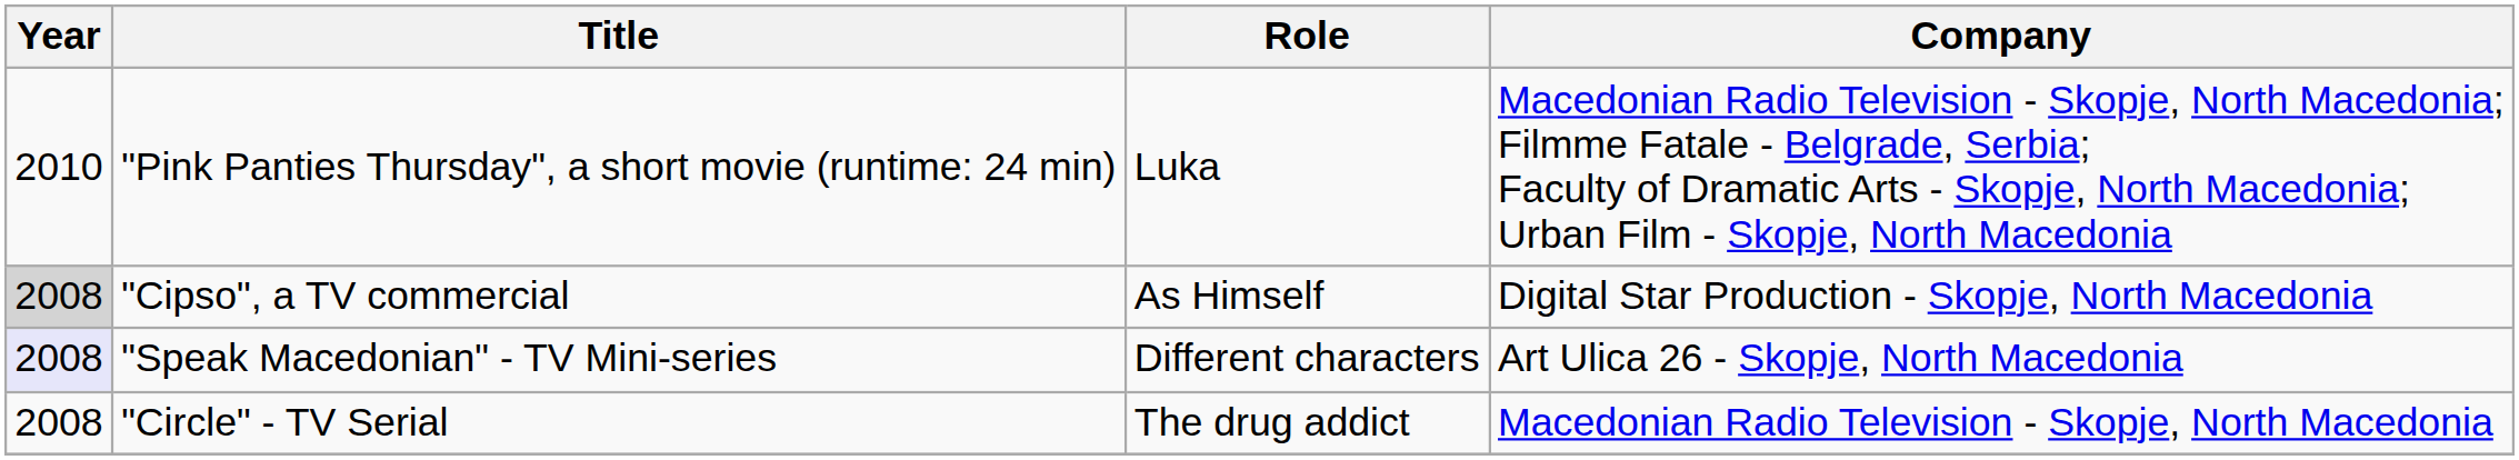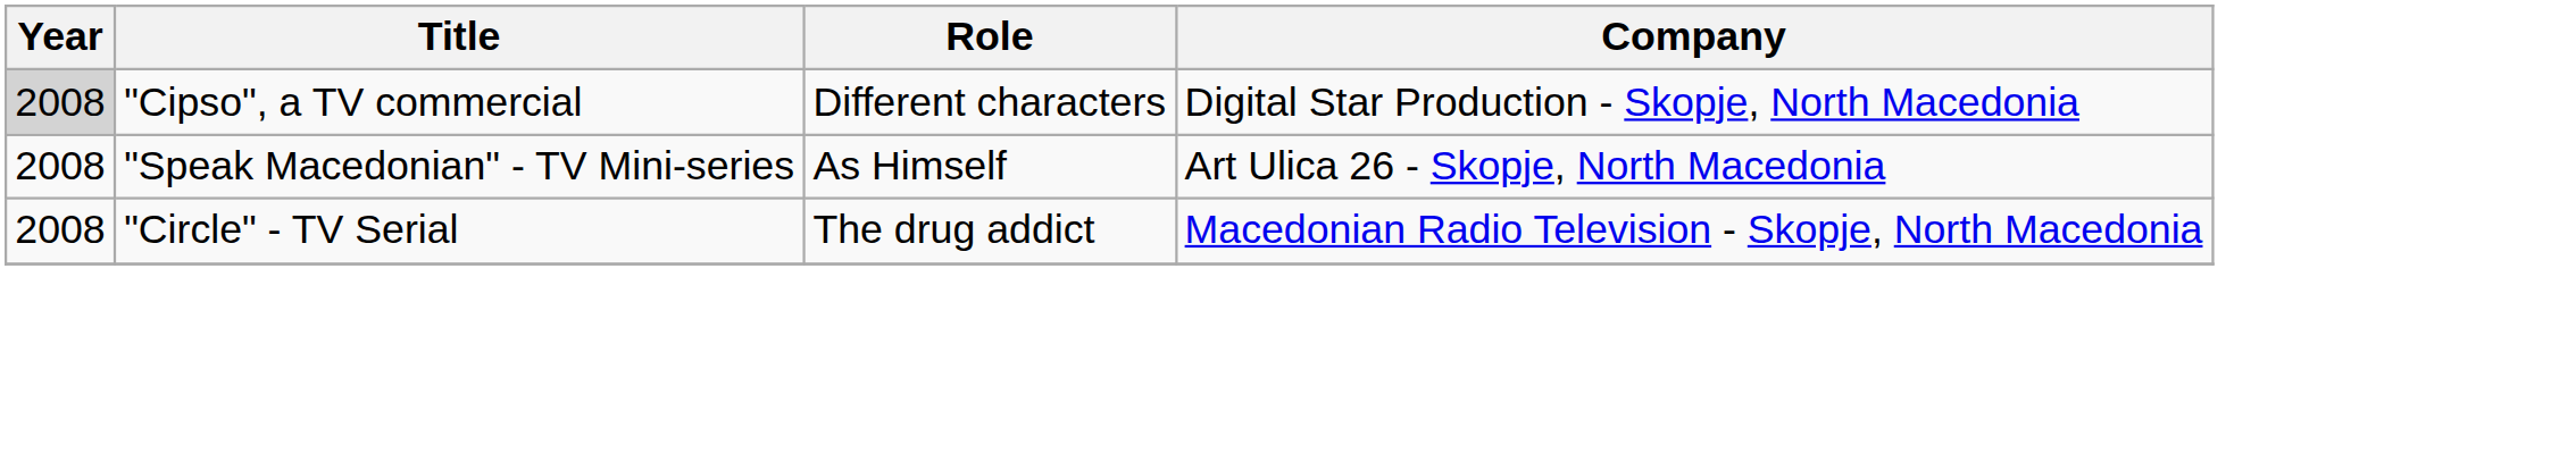- row: 2010 | "Pink Panties Thursday", a short movie (runtime: 24 min) | Luka | Macedonian Radio Television - Skopje, North Macedonia; Filmme Fatale - Belgrade, Serbia; Faculty of Dramatic Arts - Skopje, North Macedonia; Urban Film - Skopje, North Macedonia
"Cipso", a TV commercial | Role: As Himself -> Different characters
"Speak Macedonian" - TV Mini-series | Year: lavender background -> no background
"Speak Macedonian" - TV Mini-series | Role: Different characters -> As Himself
